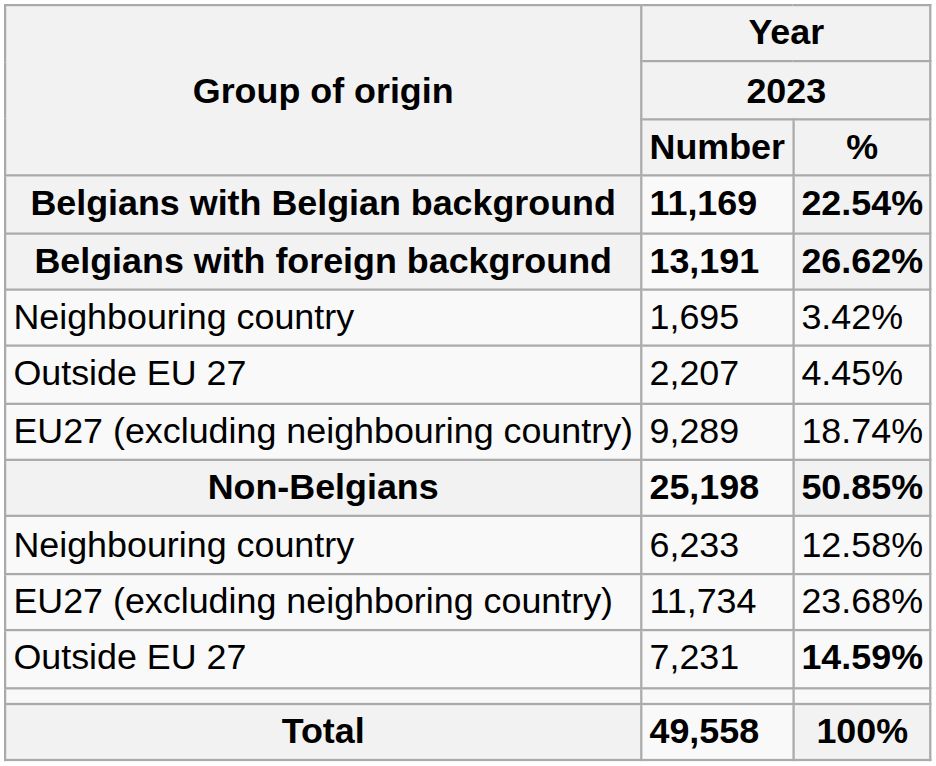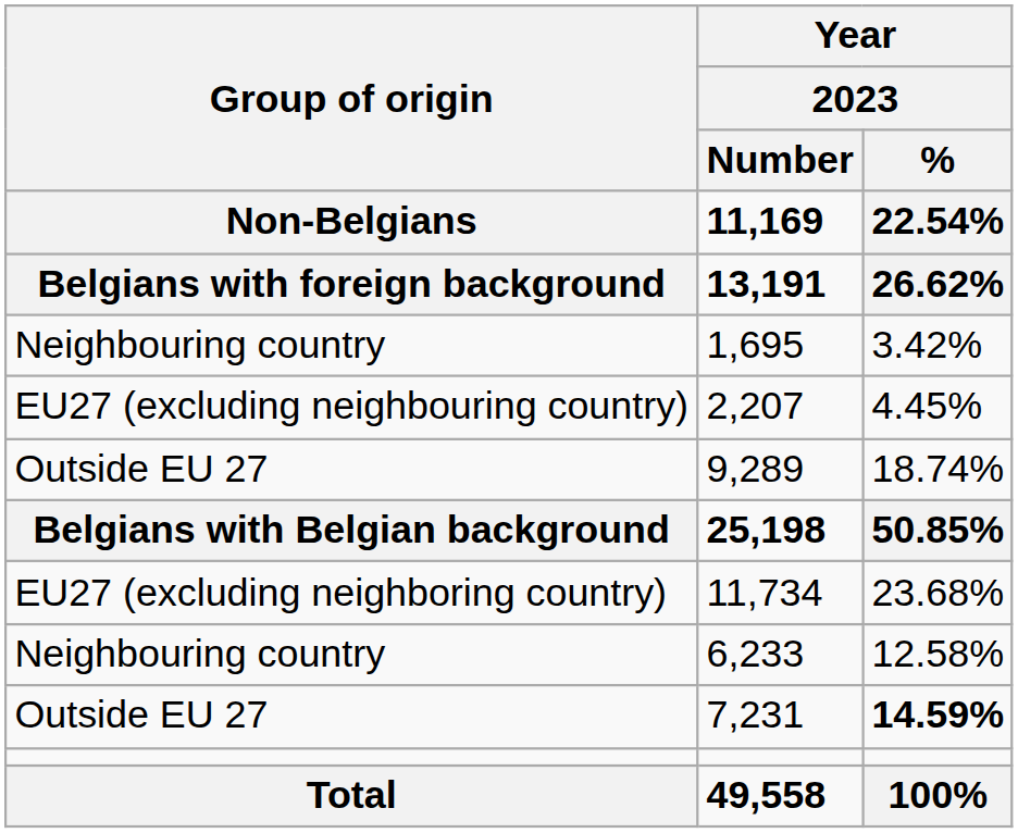11,169 | Group of origin: Belgians with Belgian background -> Non-Belgians
2,207 | Group of origin: Outside EU 27 -> EU27 (excluding neighbouring country)
9,289 | Group of origin: EU27 (excluding neighbouring country) -> Outside EU 27
25,198 | Group of origin: Non-Belgians -> Belgians with Belgian background
rows swapped: 6,233 <-> 11,734
